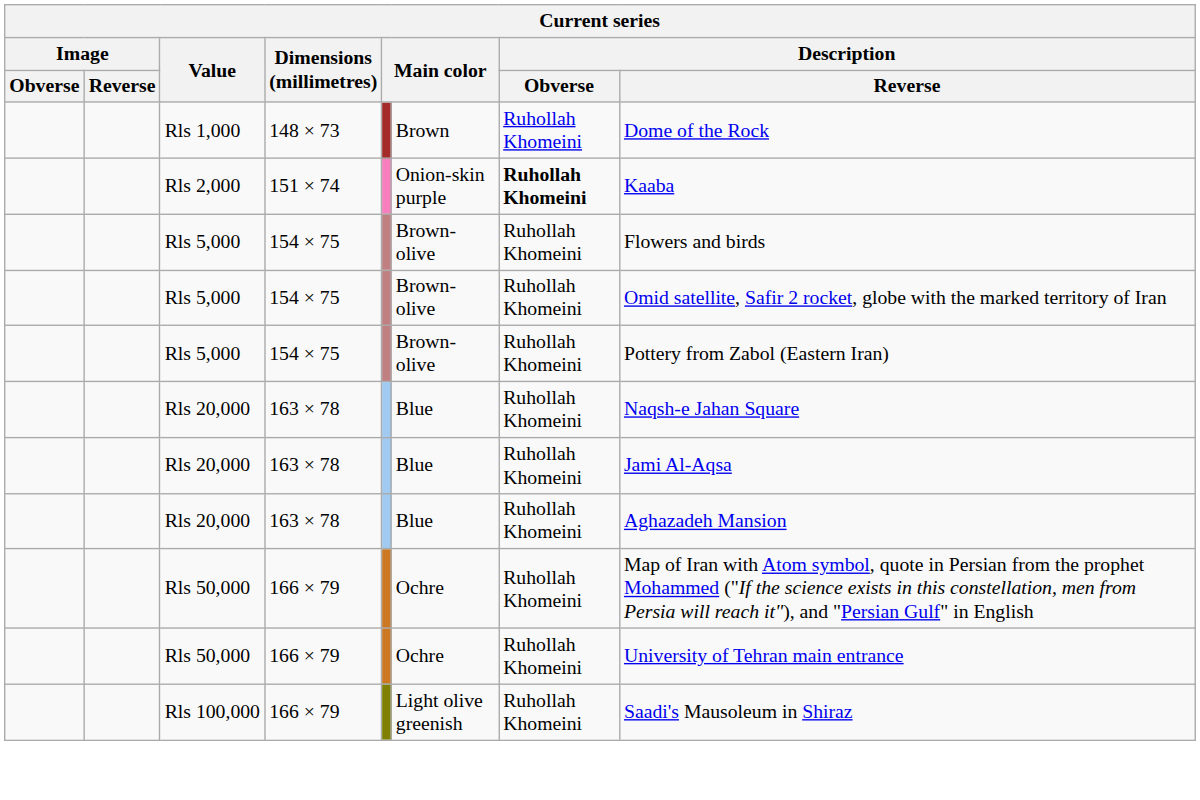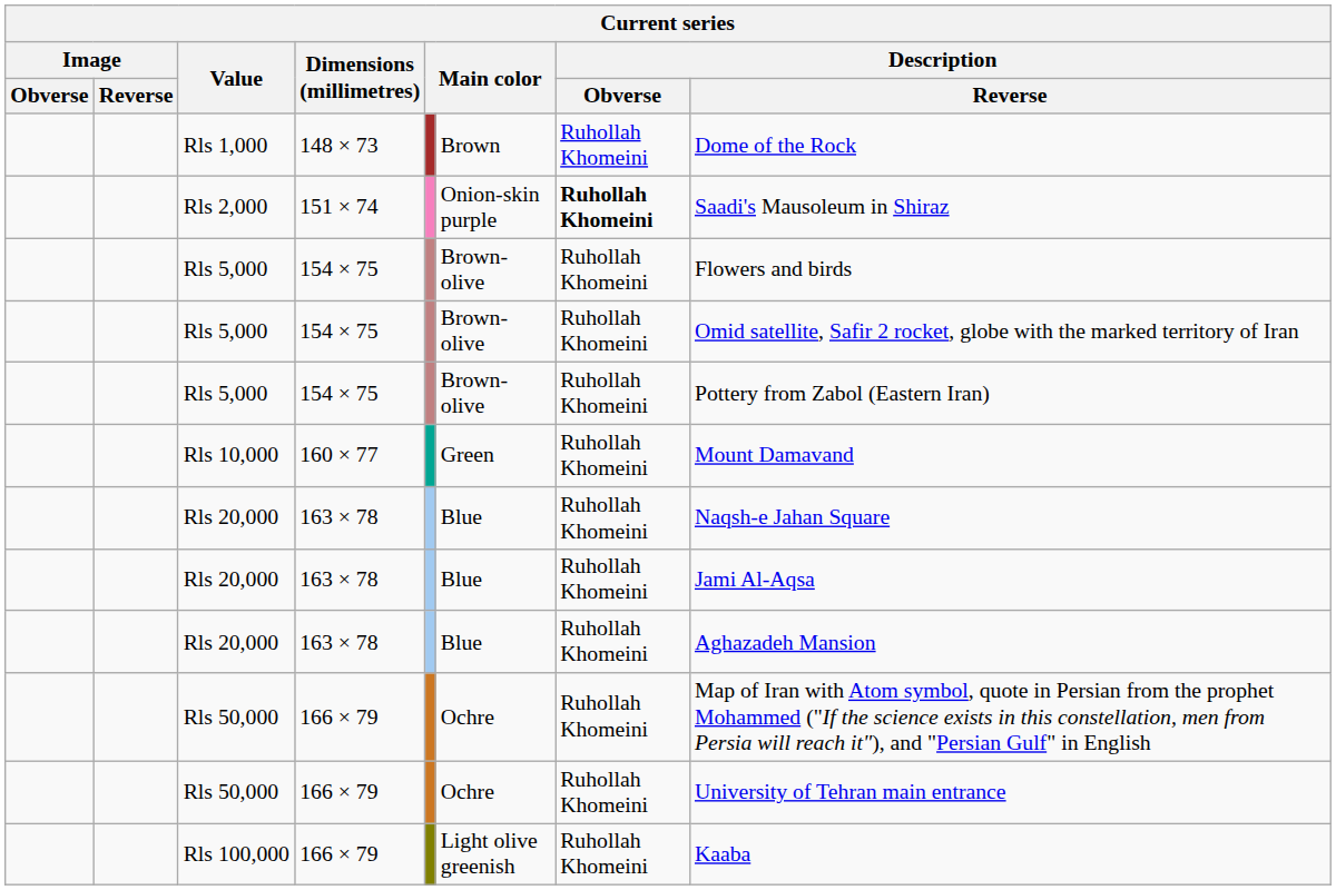Rls 2,000 | Description / Reverse: Kaaba -> Saadi's Mausoleum in Shiraz
+ row: Rls 10,000 | 160 × 77 | Green | Ruhollah Khomeini | Mount Damavand
Rls 100,000 | Description / Reverse: Saadi's Mausoleum in Shiraz -> Kaaba
